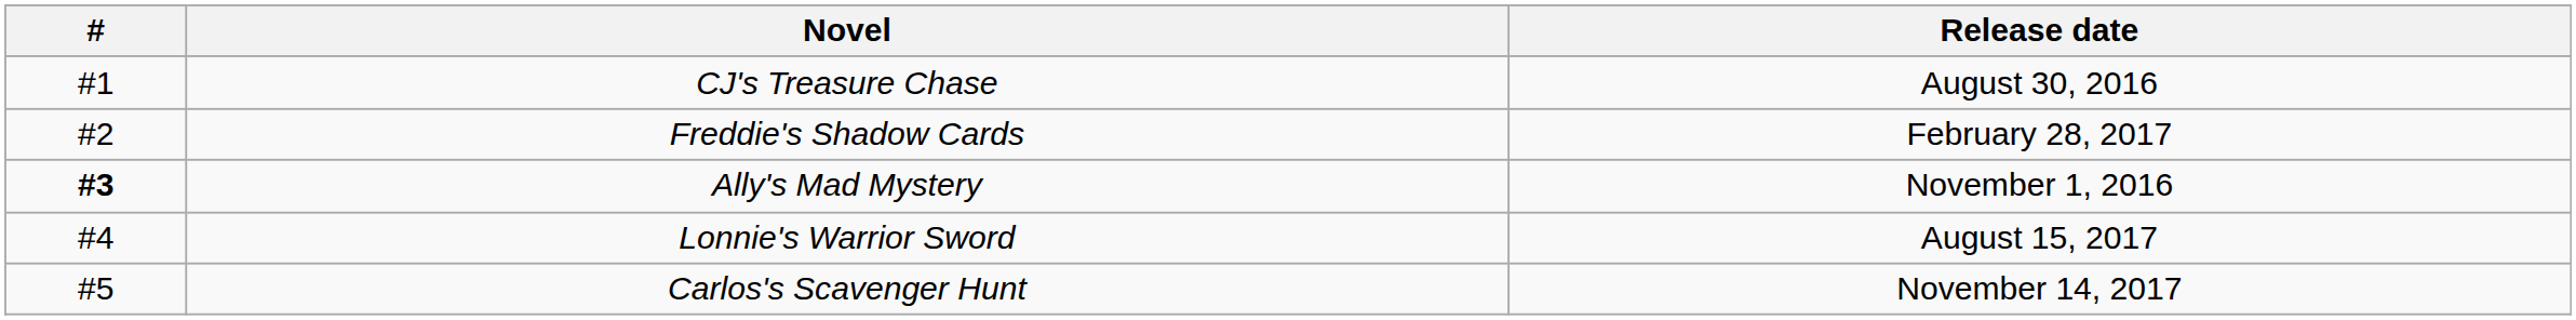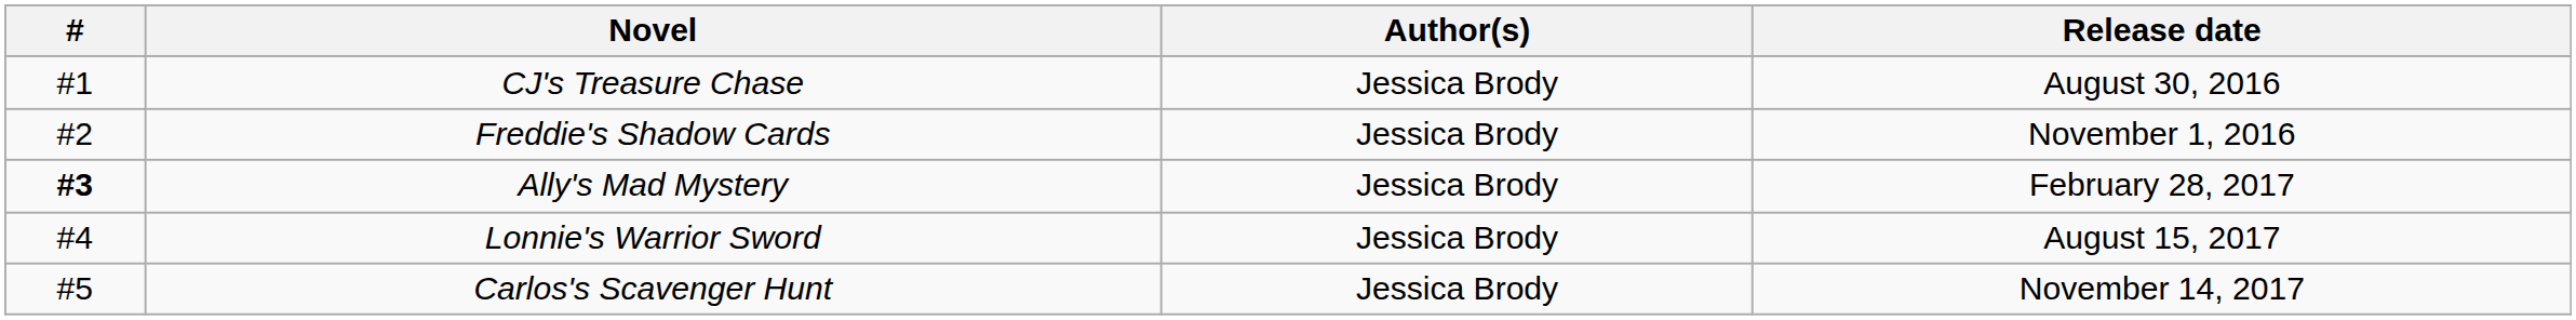+ column: Author(s) | Jessica Brody | Jessica Brody | Jessica Brody | Jessica Brody | Jessica Brody
Freddie's Shadow Cards | Release date: February 28, 2017 -> November 1, 2016
Ally's Mad Mystery | Release date: November 1, 2016 -> February 28, 2017
